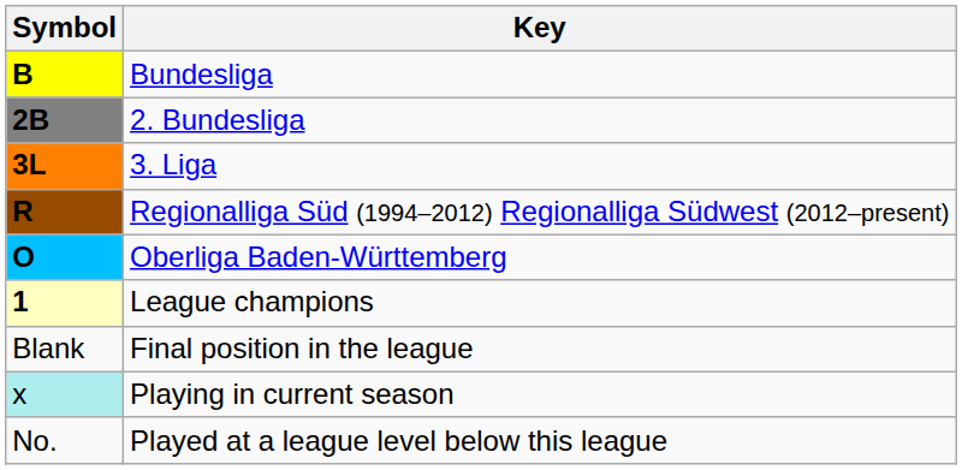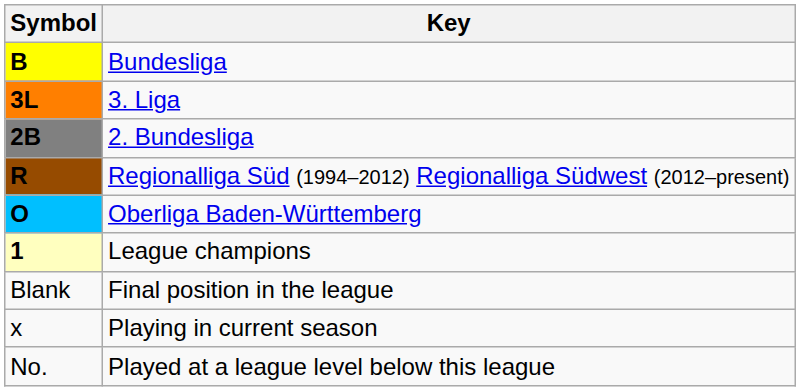rows swapped: 2. Bundesliga <-> 3. Liga
Playing in current season | Symbol: paleturquoise background -> no background
